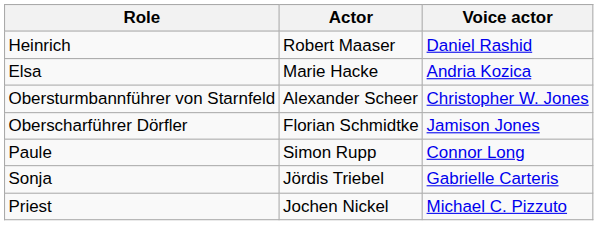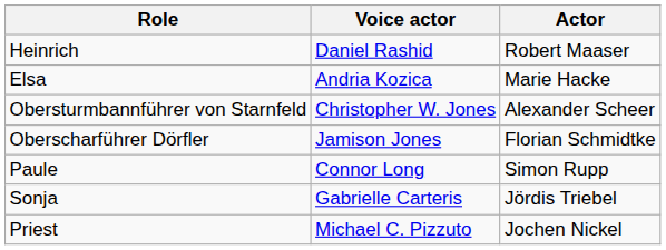columns swapped: Actor <-> Voice actor
